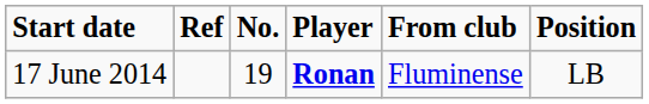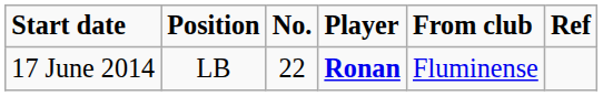columns swapped: Position <-> Ref
17 June 2014 | No.: 19 -> 22
